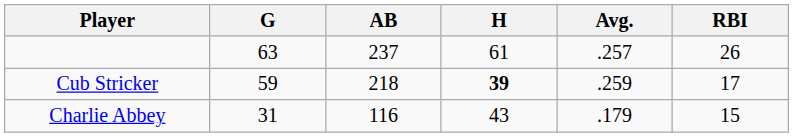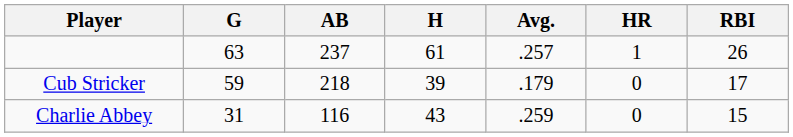+ column: HR | 1 | 0 | 0
Cub Stricker | H: bold -> normal
Cub Stricker | Avg.: .259 -> .179
Charlie Abbey | Avg.: .179 -> .259
